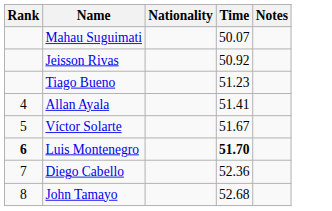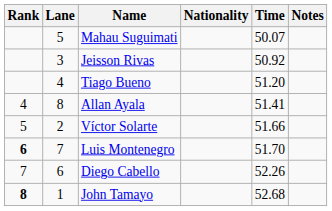+ column: Lane | 5 | 3 | 4 | 8 | 2 | 7 | 6 | 1
Tiago Bueno | Time: 51.23 -> 51.20
Víctor Solarte | Time: 51.67 -> 51.66
Luis Montenegro | Time: bold -> normal
Diego Cabello | Time: 52.36 -> 52.26
John Tamayo | Rank: normal -> bold
